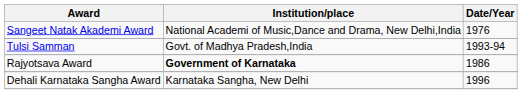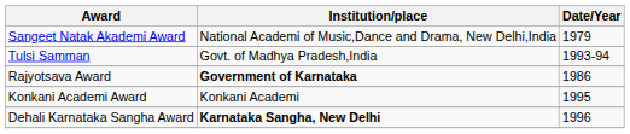Sangeet Natak Akademi Award | Date/Year: 1976 -> 1979
+ row: Konkani Academi Award | Konkani Academi | 1995
Dehali Karnataka Sangha Award | Institution/place: normal -> bold
